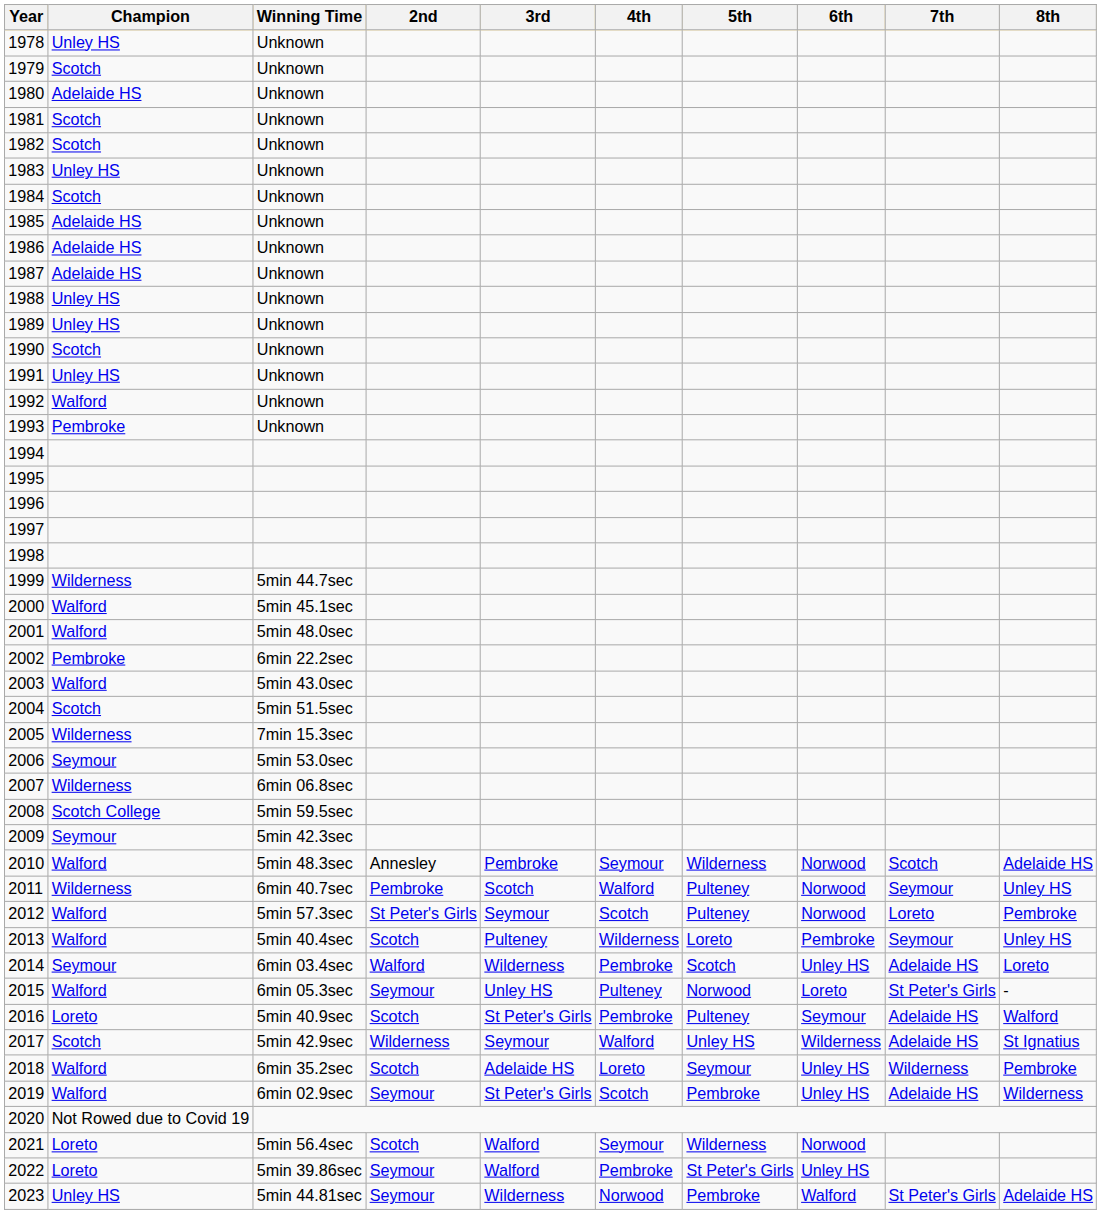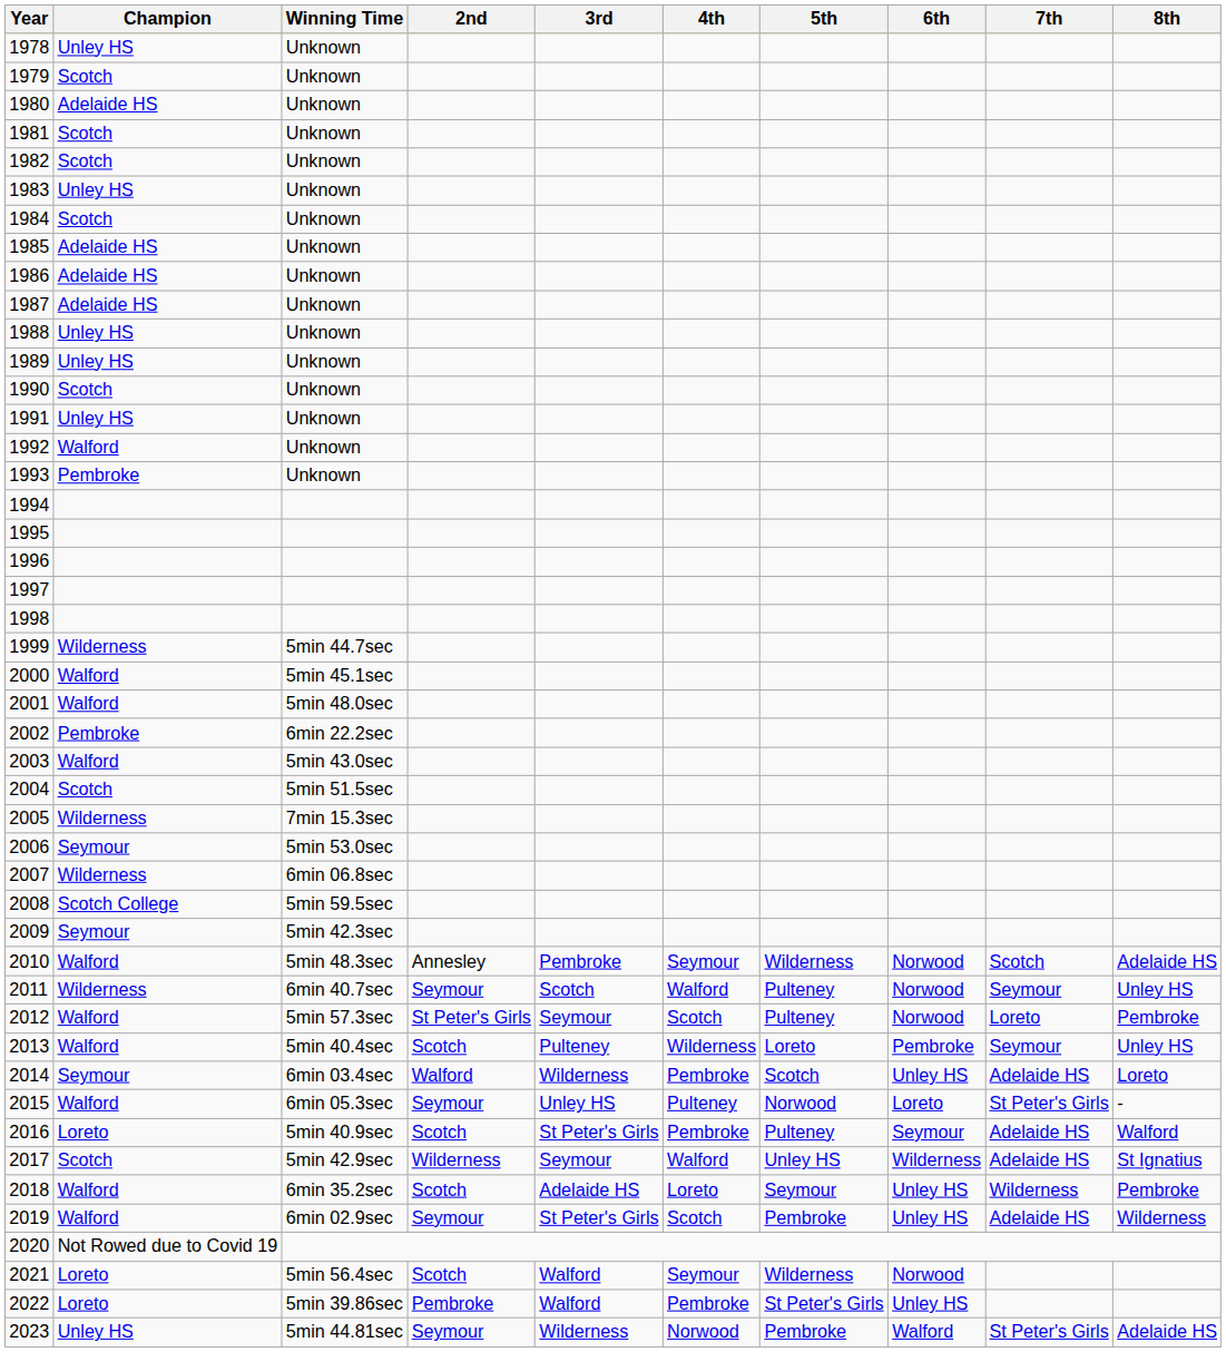2011 | 2nd: Pembroke -> Seymour
2022 | 2nd: Seymour -> Pembroke
